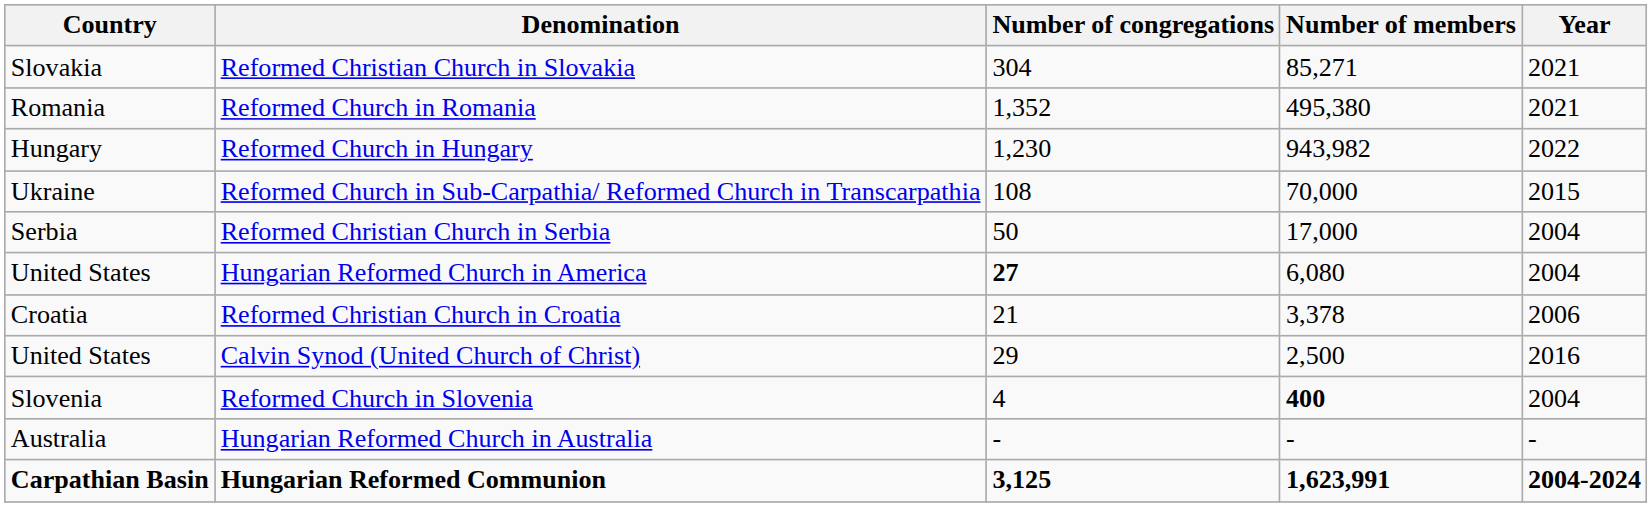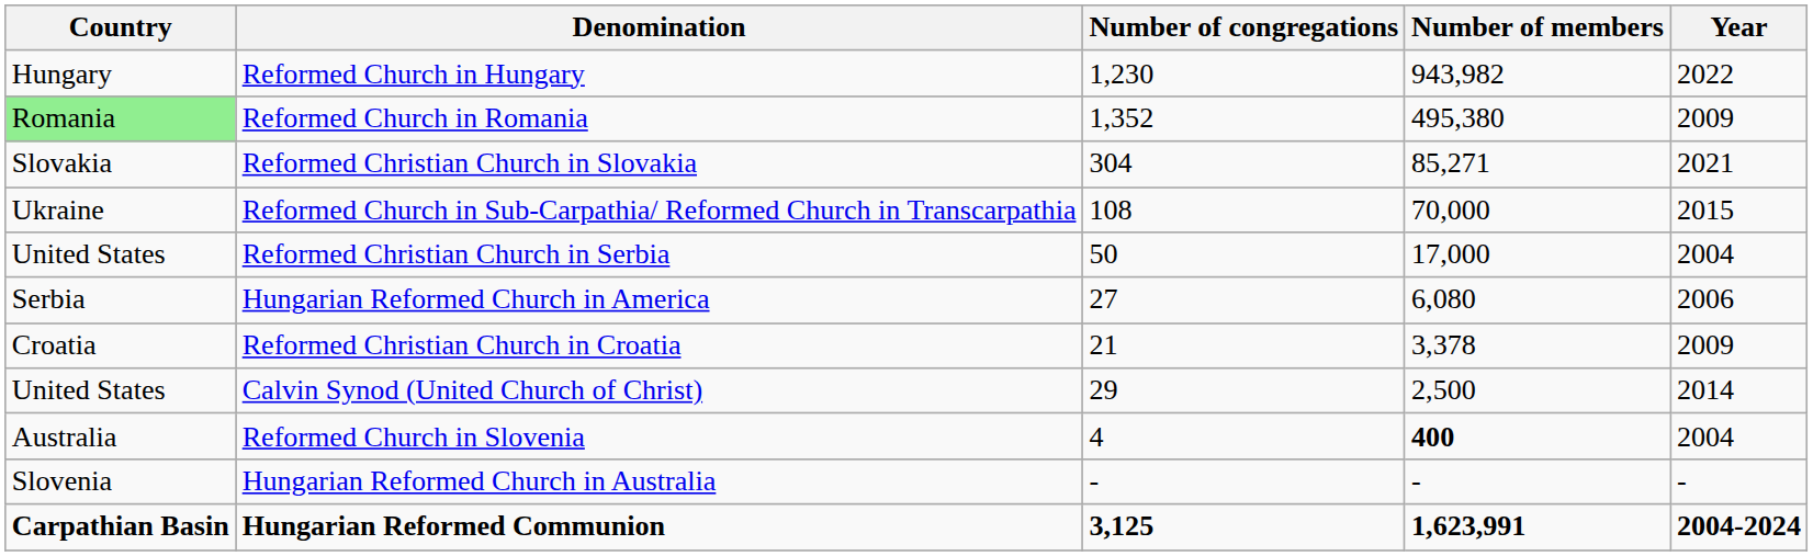rows swapped: Reformed Church in Hungary <-> Reformed Christian Church in Slovakia
Reformed Church in Romania | Country: no background -> lightgreen background
Reformed Church in Romania | Year: 2021 -> 2009
Reformed Christian Church in Serbia | Country: Serbia -> United States
Hungarian Reformed Church in America | Country: United States -> Serbia
Hungarian Reformed Church in America | Number of congregations: bold -> normal
Hungarian Reformed Church in America | Year: 2004 -> 2006
Reformed Christian Church in Croatia | Year: 2006 -> 2009
Calvin Synod (United Church of Christ) | Year: 2016 -> 2014
Reformed Church in Slovenia | Country: Slovenia -> Australia
Hungarian Reformed Church in Australia | Country: Australia -> Slovenia
